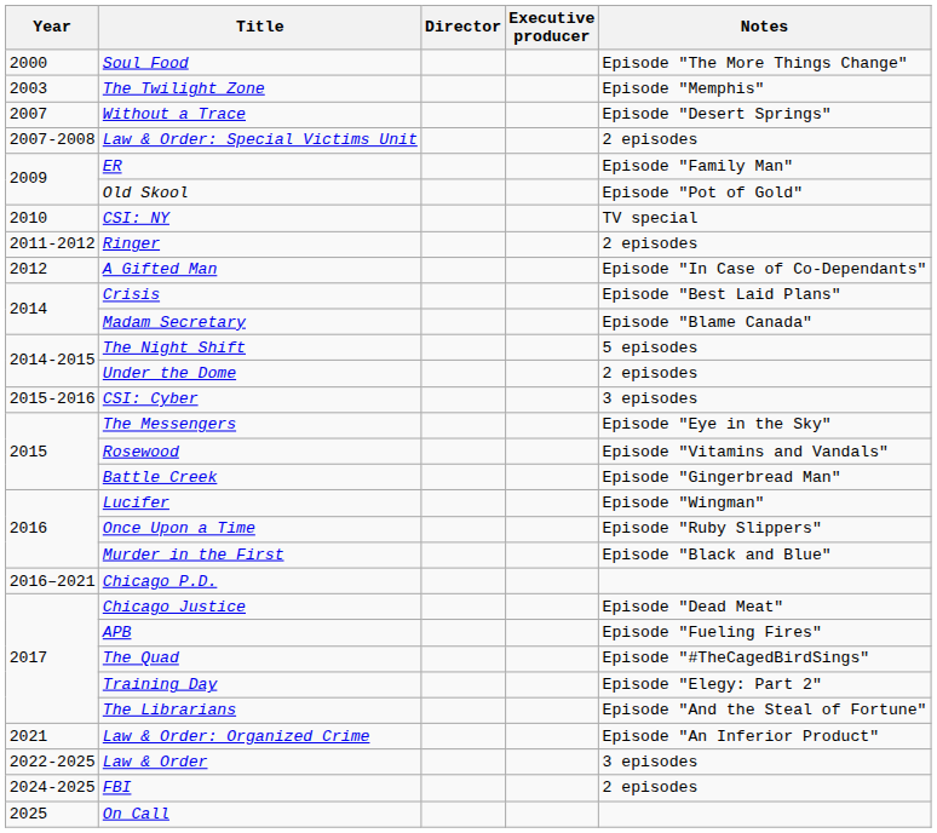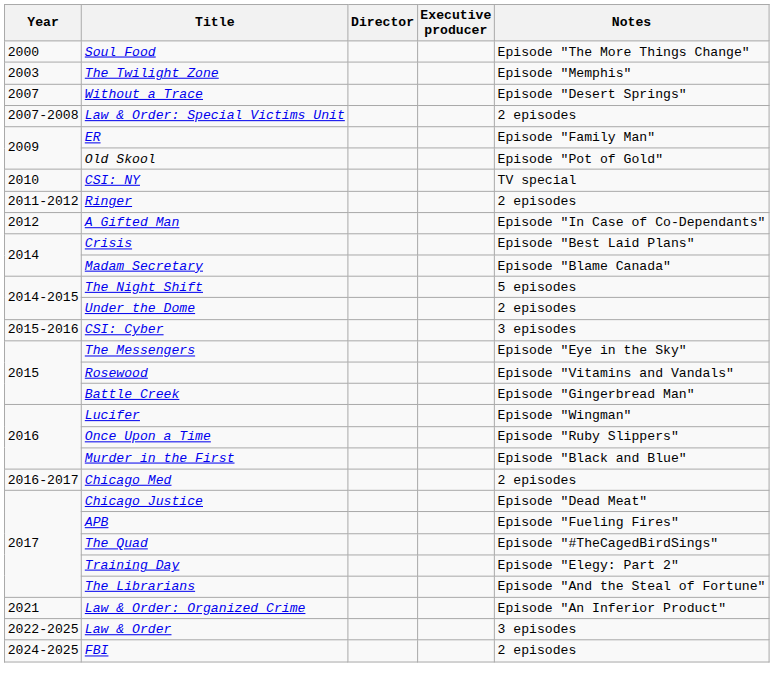- row: 2016–2021 | Chicago P.D.
+ row: 2016-2017 | Chicago Med | 2 episodes
- row: 2025 | On Call
